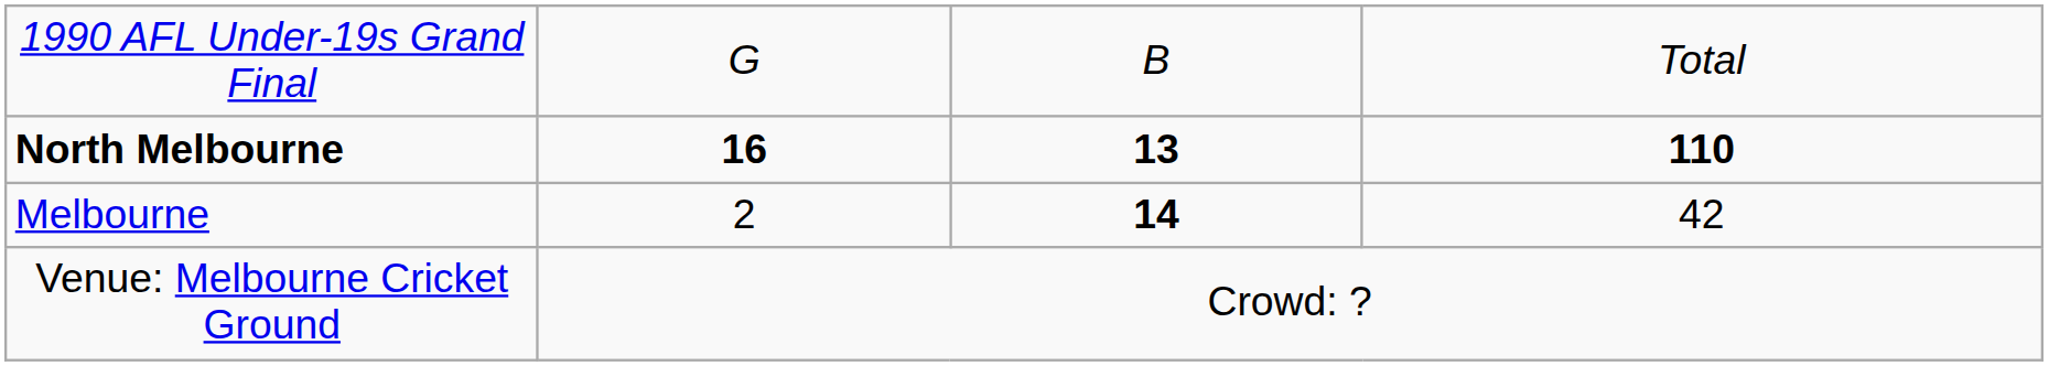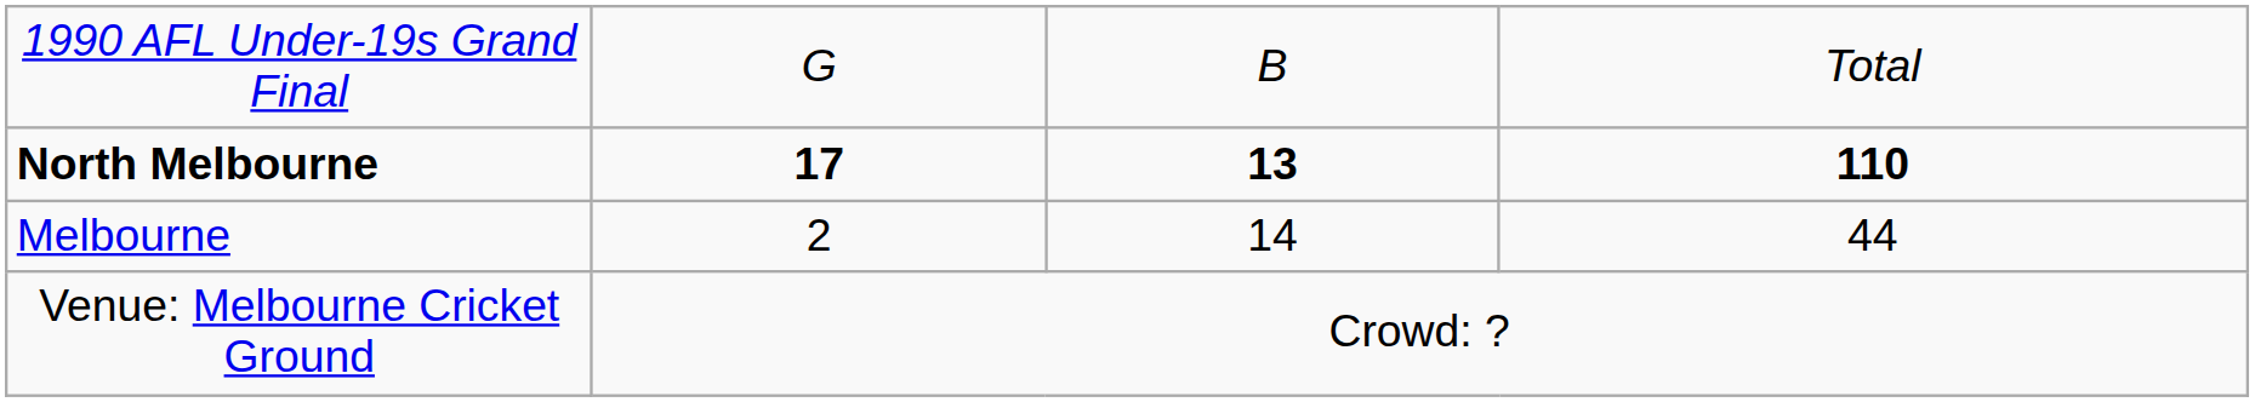North Melbourne | column 2: 16 -> 17
Melbourne | column 3: bold -> normal
Melbourne | column 4: 42 -> 44
